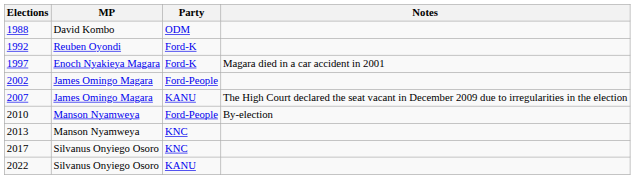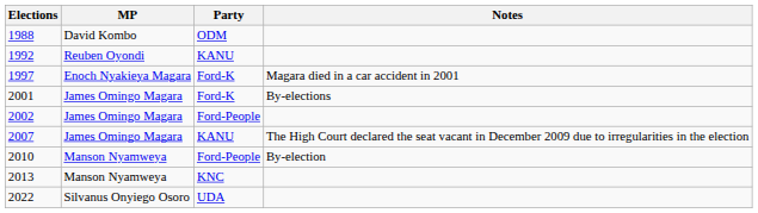1992 | Party: Ford-K -> KANU
+ row: 2001 | James Omingo Magara | Ford-K | By-elections
- row: 2017 | Silvanus Onyiego Osoro | KNC
2022 | Party: KANU -> UDA
